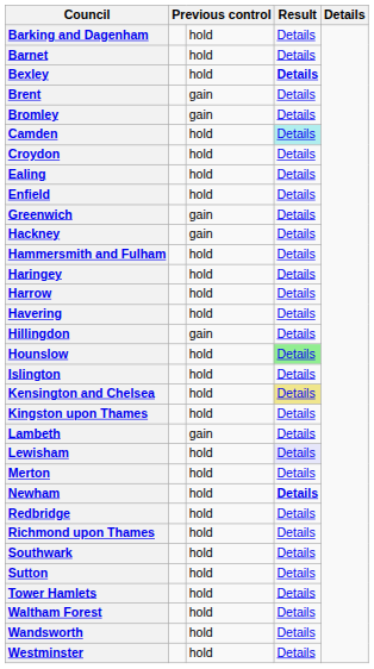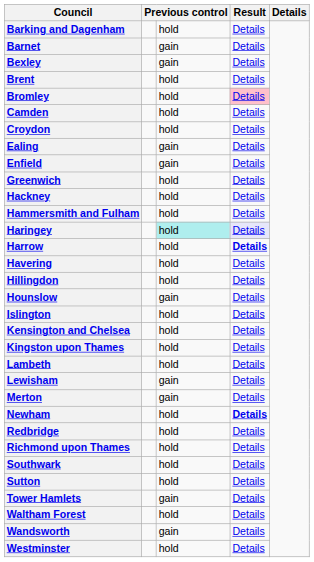Barnet | column 3: hold -> gain
Bexley | column 3: hold -> gain
Bexley | column 4: bold -> normal
Brent | column 3: gain -> hold
Bromley | column 3: gain -> hold
Bromley | column 4: no background -> pink background
Camden | column 4: paleturquoise background -> no background
Ealing | column 3: hold -> gain
Enfield | column 3: hold -> gain
Greenwich | column 3: gain -> hold
Hackney | column 3: gain -> hold
Haringey | column 3: no background -> paleturquoise background
Haringey | column 4: no background -> lavender background
Harrow | column 4: normal -> bold
Hillingdon | column 3: gain -> hold
Hounslow | column 3: hold -> gain
Hounslow | column 4: lightgreen background -> no background
Kensington and Chelsea | column 4: khaki background -> no background
Lambeth | column 3: gain -> hold
Lewisham | column 3: hold -> gain
Lewisham | column 4: lavender background -> no background
Merton | column 3: hold -> gain
Tower Hamlets | column 3: hold -> gain
Wandsworth | column 3: hold -> gain
